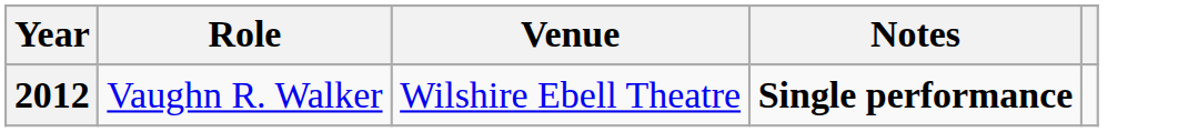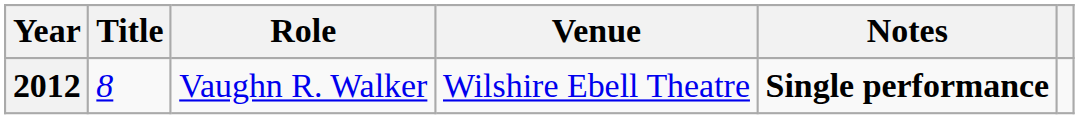+ column: Title | 8
